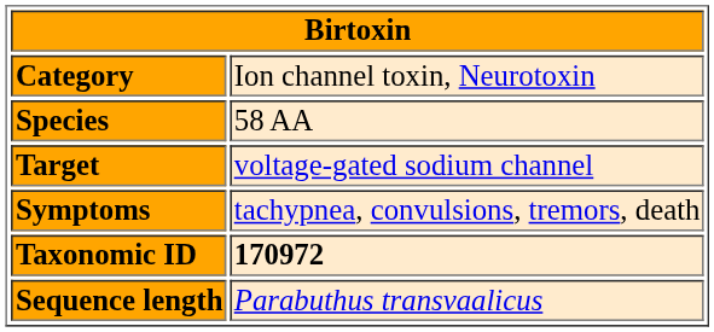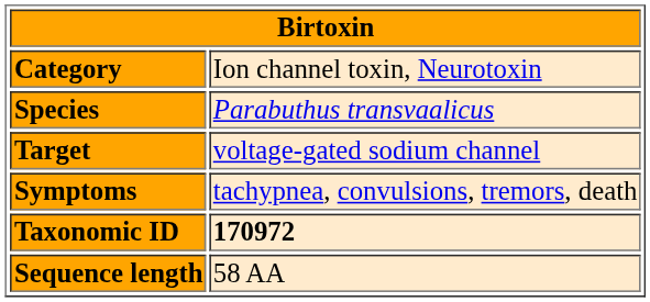Species | column 2: 58 AA -> Parabuthus transvaalicus
Sequence length | column 2: Parabuthus transvaalicus -> 58 AA
